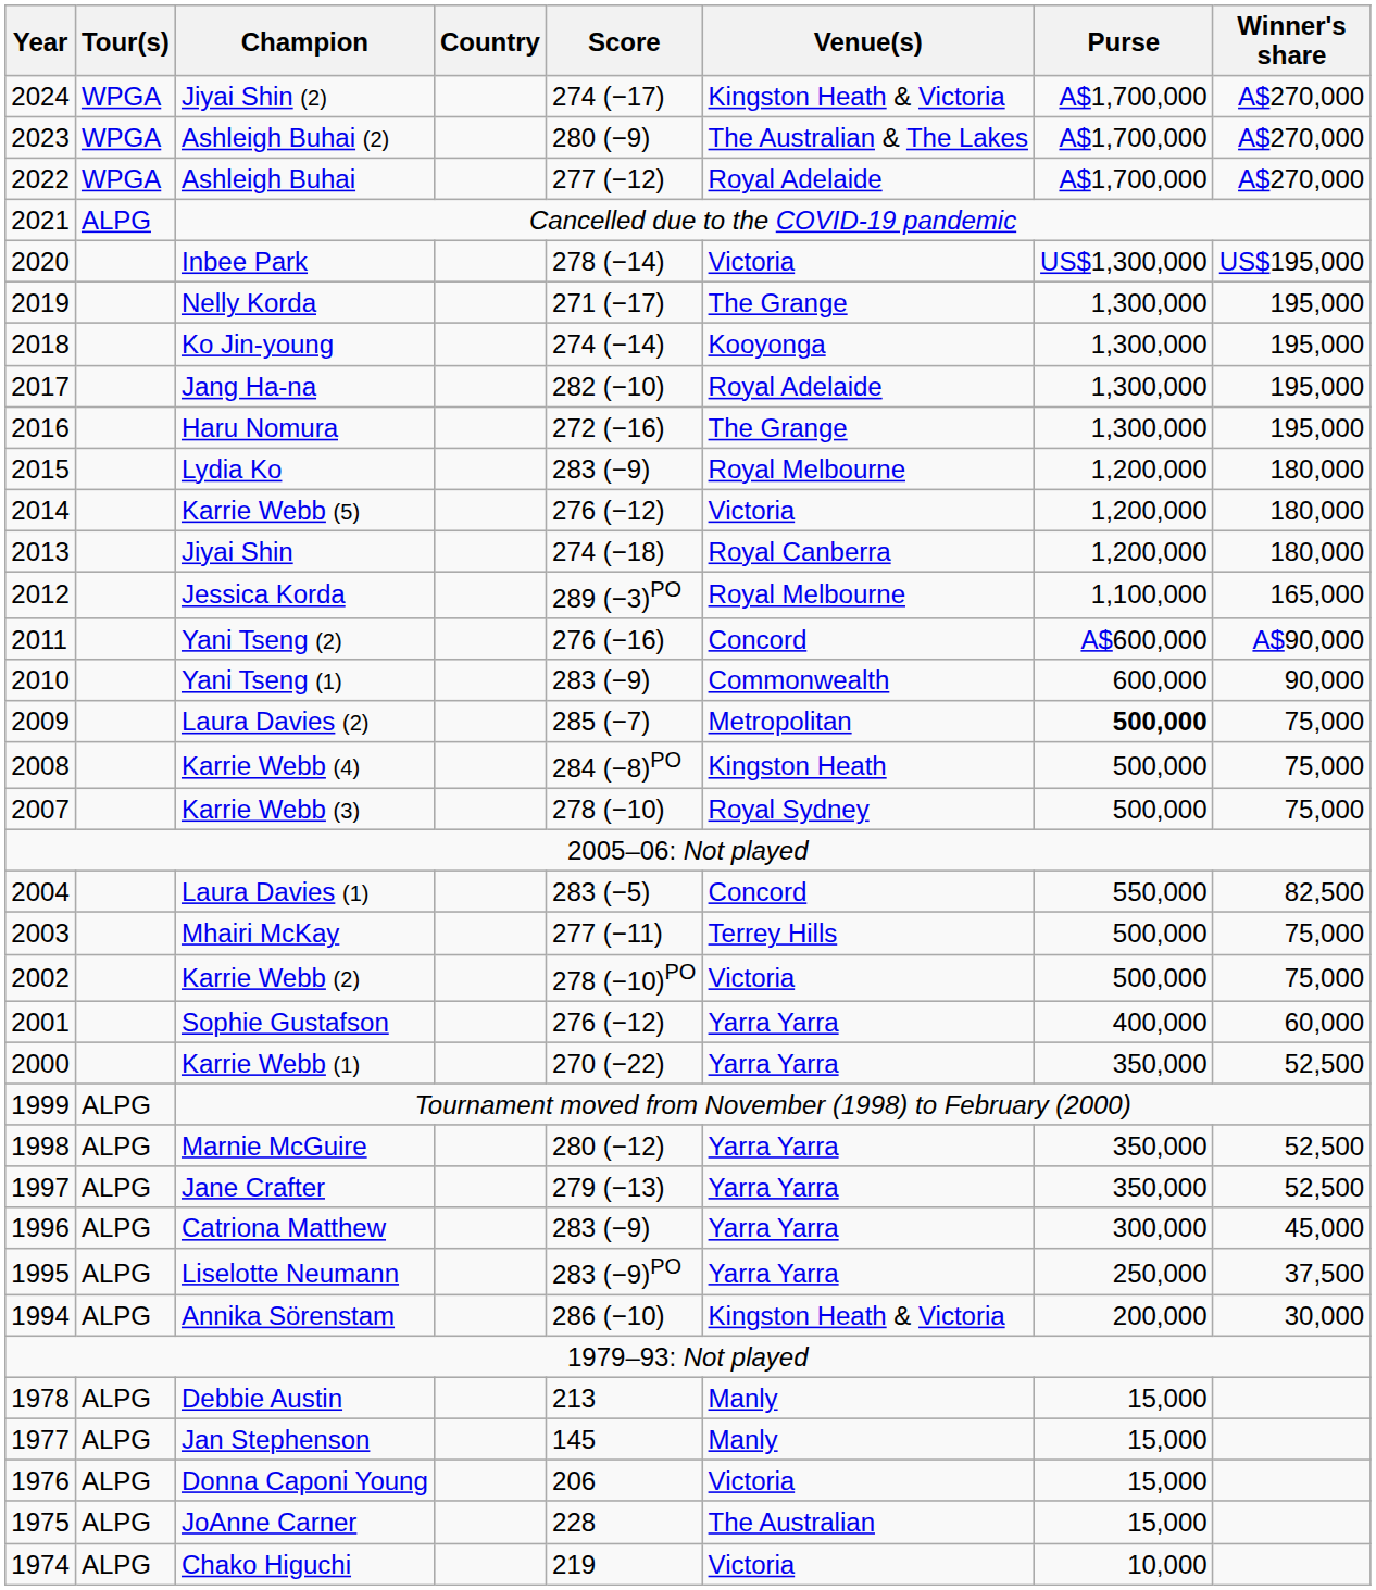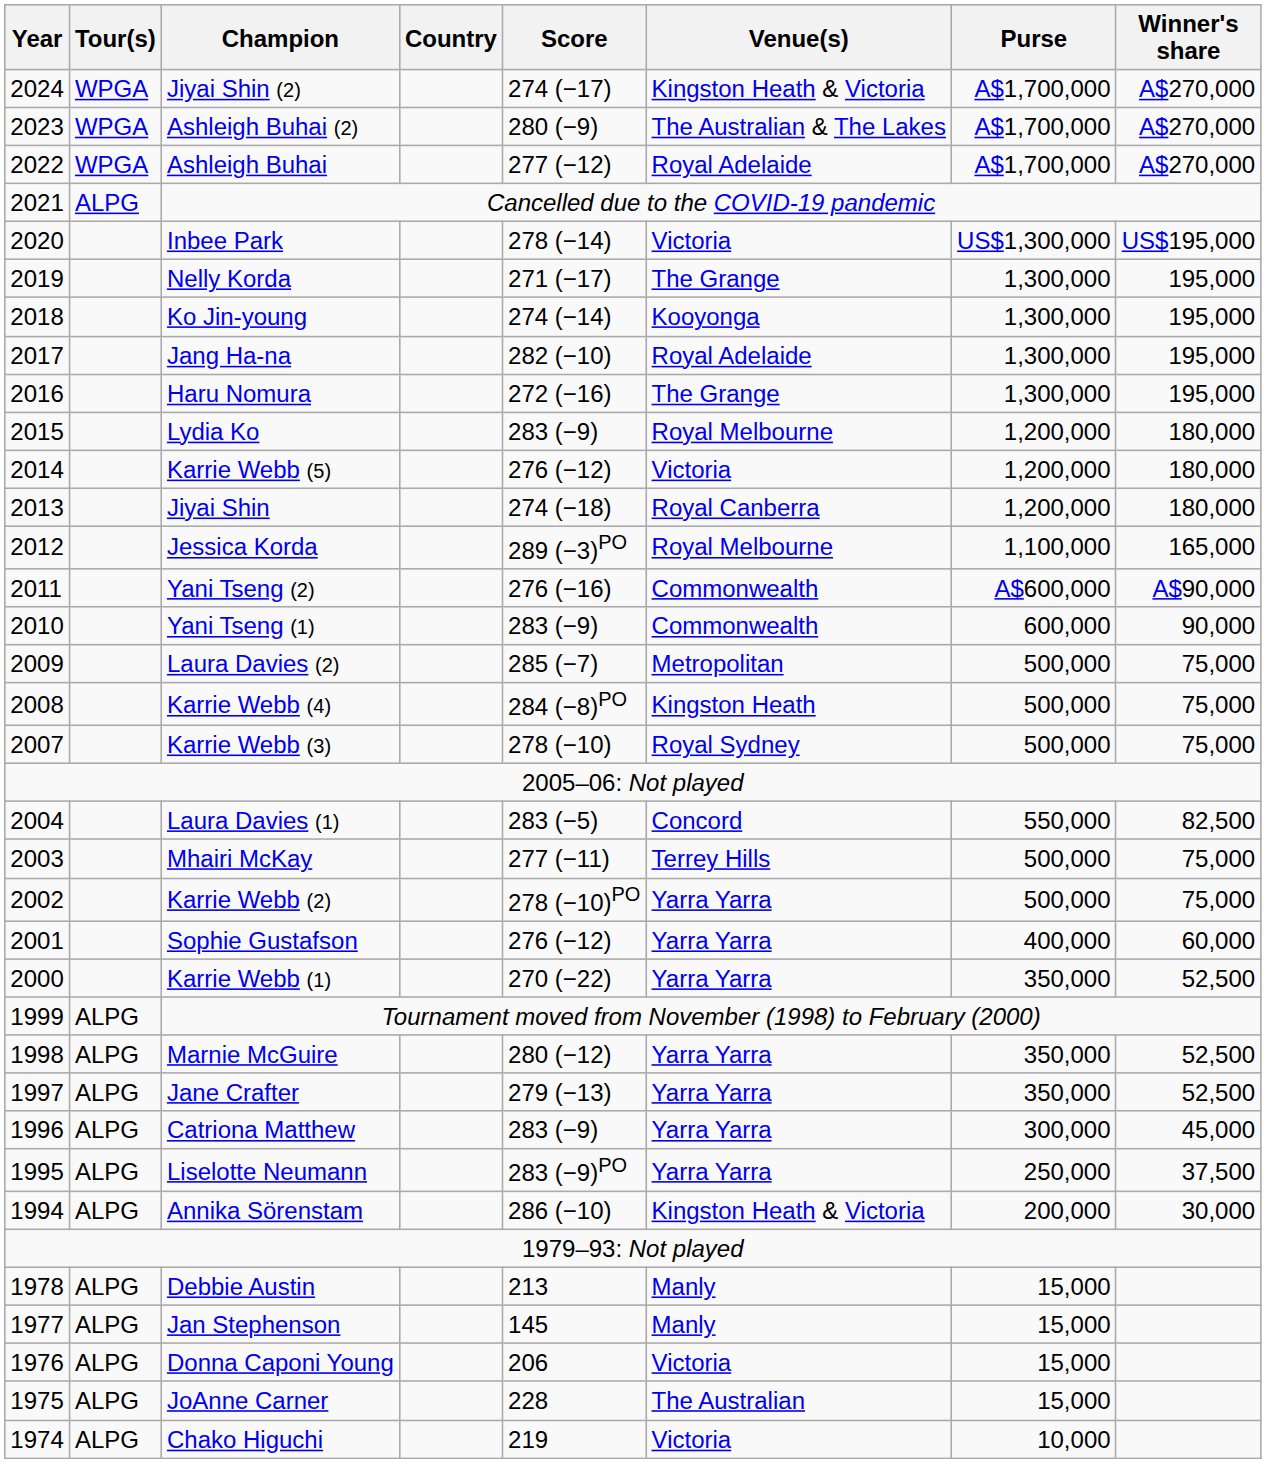Yani Tseng (2) | Venue(s): Concord -> Commonwealth
Laura Davies (2) | Purse: bold -> normal
Karrie Webb (2) | Venue(s): Victoria -> Yarra Yarra
